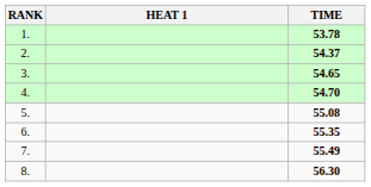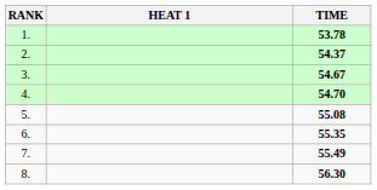3. | TIME: 54.65 -> 54.67
